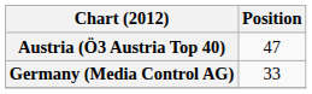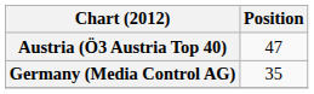Germany (Media Control AG) | Position: 33 -> 35
